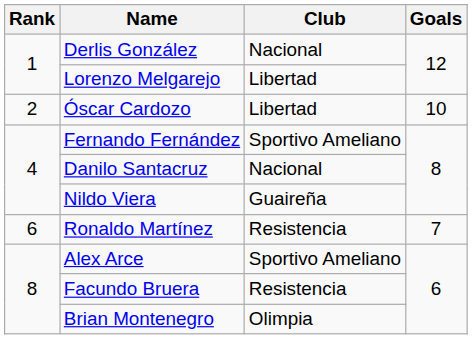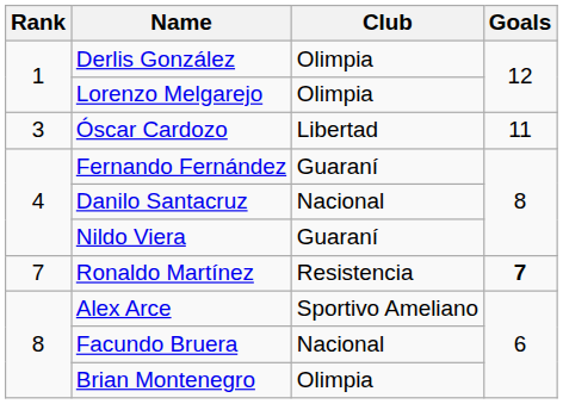Derlis González | Club: Nacional -> Olimpia
Lorenzo Melgarejo | Club: Libertad -> Olimpia
Óscar Cardozo | Rank: 2 -> 3
Óscar Cardozo | Goals: 10 -> 11
Fernando Fernández | Club: Sportivo Ameliano -> Guaraní
Nildo Viera | Club: Guaireña -> Guaraní
Ronaldo Martínez | Rank: 6 -> 7
Ronaldo Martínez | Goals: normal -> bold
Facundo Bruera | Club: Resistencia -> Nacional
